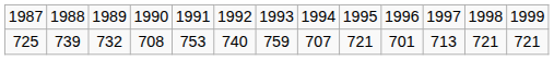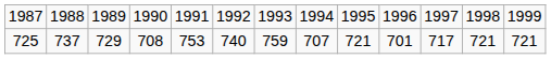725 | column 2: 739 -> 737
725 | column 3: 732 -> 729
725 | column 11: 713 -> 717
